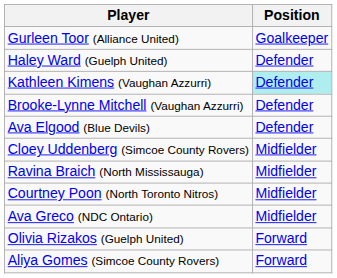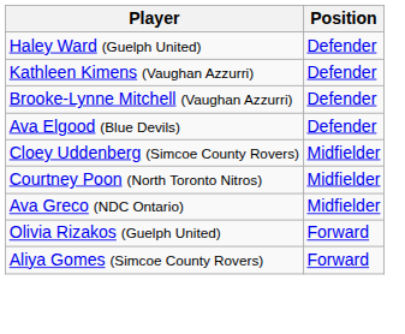- row: Gurleen Toor (Alliance United) | Goalkeeper
Kathleen Kimens (Vaughan Azzurri) | Position: paleturquoise background -> no background
- row: Ravina Braich (North Mississauga) | Midfielder
